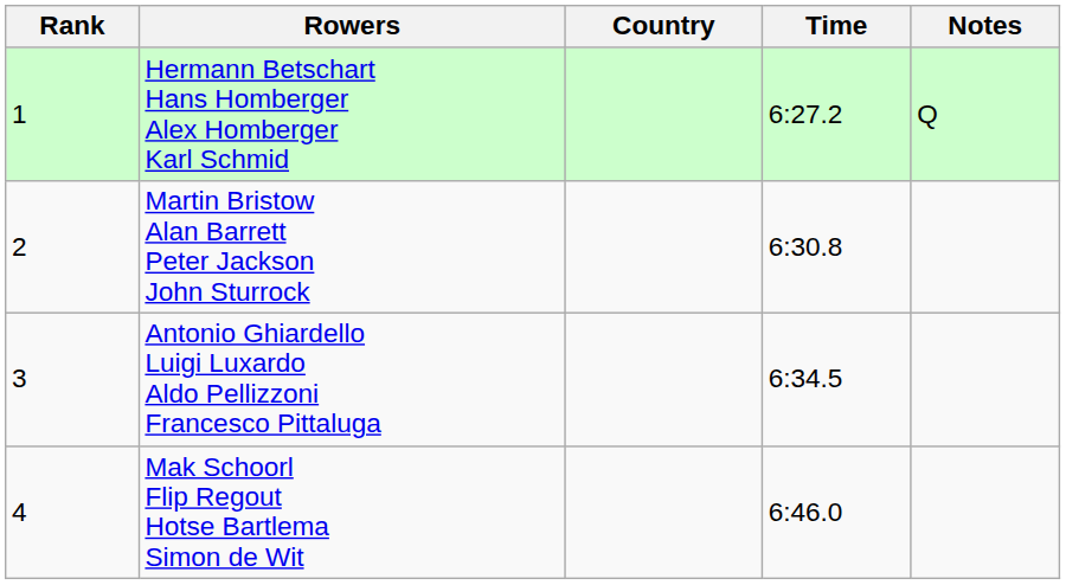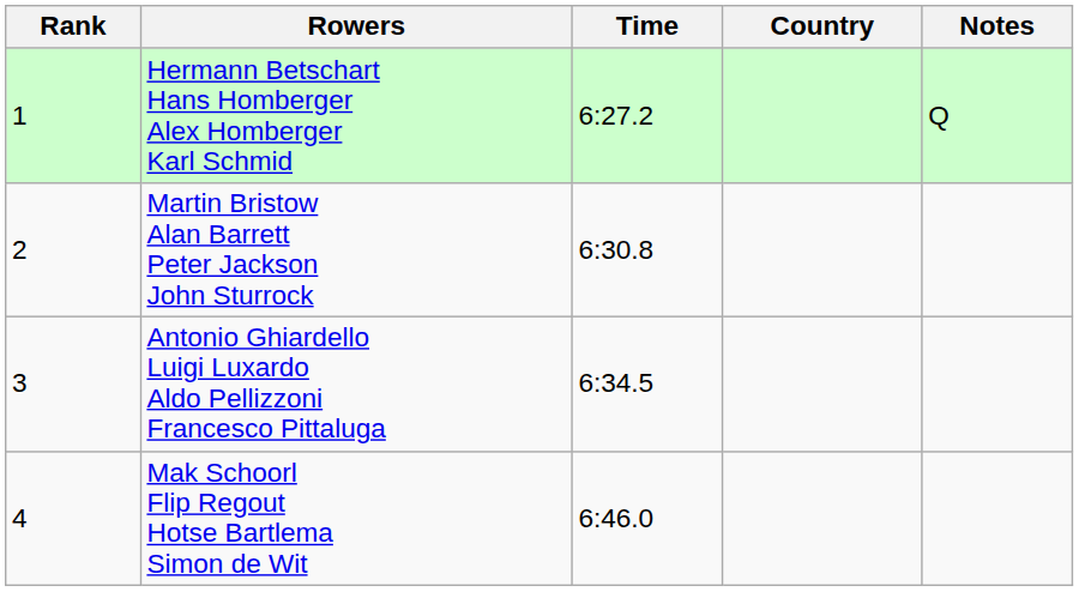columns swapped: Country <-> Time
